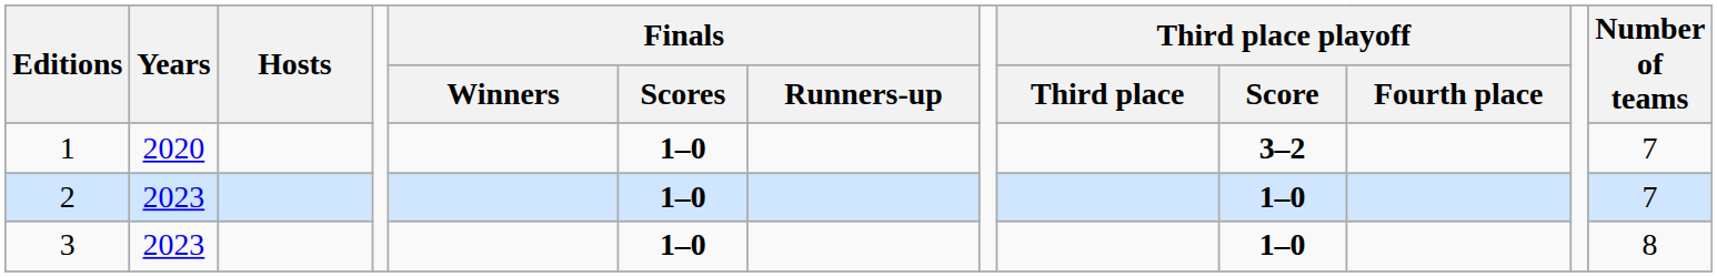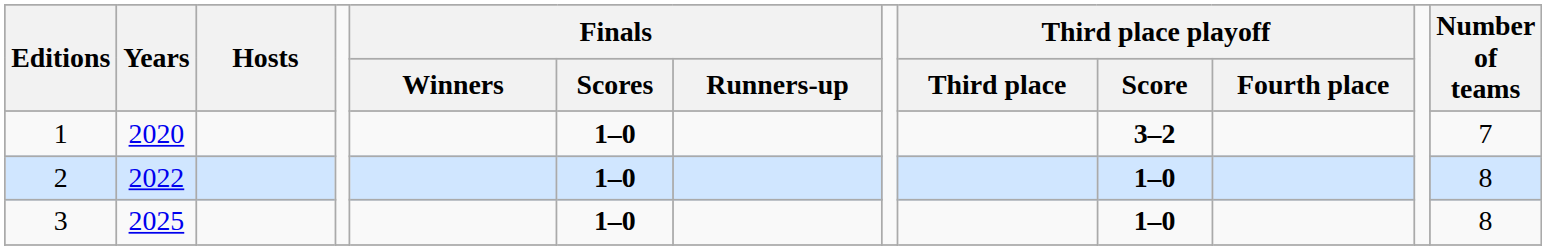2 | Years: 2023 -> 2022
2 | Number of teams: 7 -> 8
3 | Years: 2023 -> 2025
